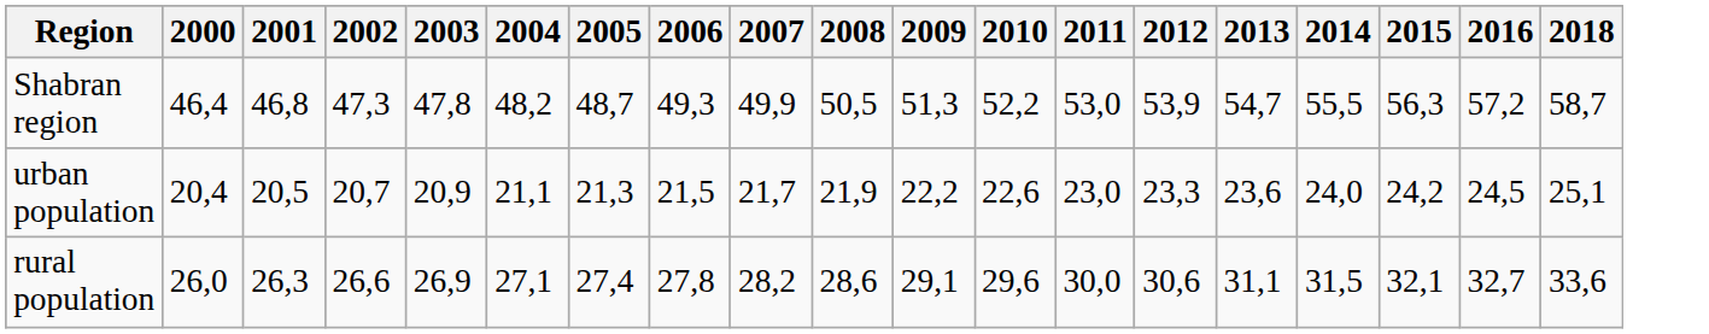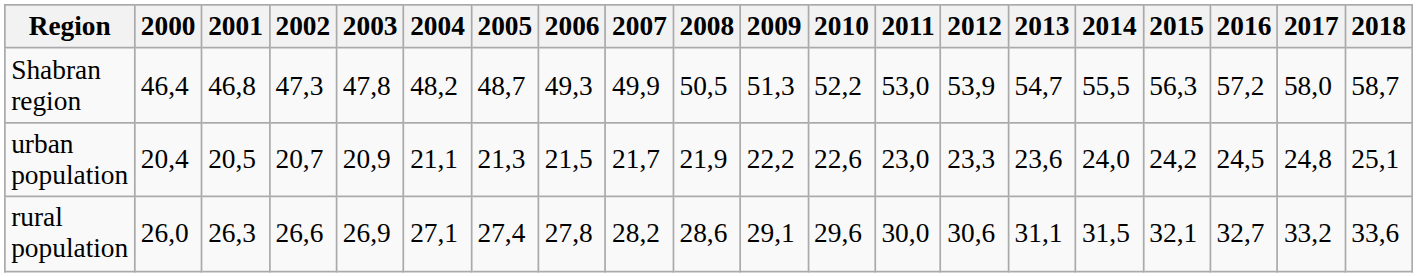+ column: 2017 | 58,0 | 24,8 | 33,2
